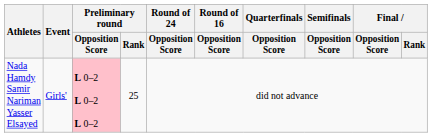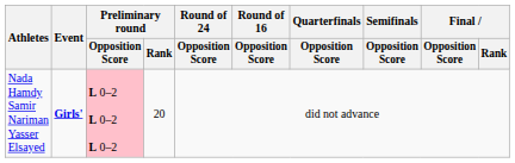Nada Hamdy Samir Nariman Yasser Elsayed | Event: normal -> bold
Nada Hamdy Samir Nariman Yasser Elsayed | Preliminary round / Rank: 25 -> 20
